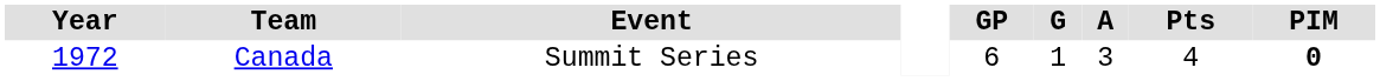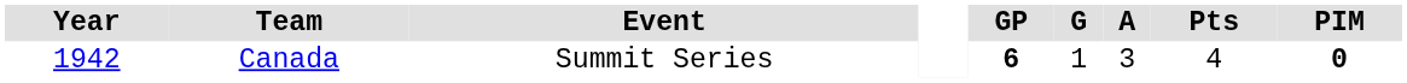Canada | Year: 1972 -> 1942
Canada | GP: normal -> bold
